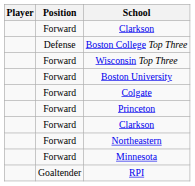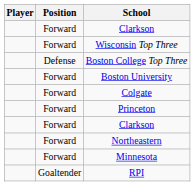rows swapped: Boston College Top Three <-> Wisconsin Top Three
